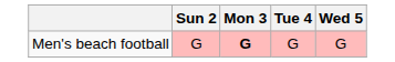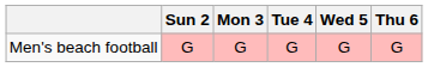+ column: Thu 6 | G
Men's beach football | Mon 3: bold -> normal
